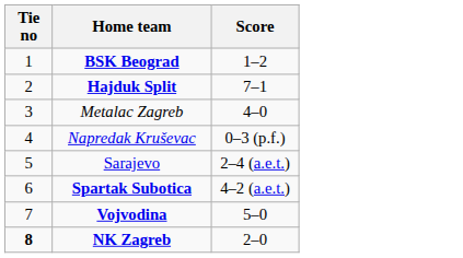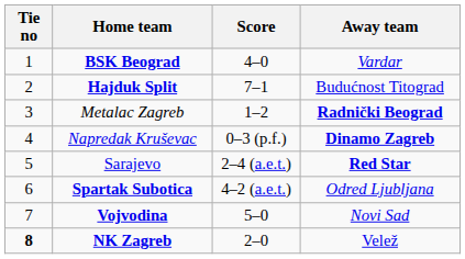+ column: Away team | Vardar | Budućnost Titograd | Radnički Beograd | Dinamo Zagreb | Red Star | Odred Ljubljana | Novi Sad | Velež
BSK Beograd | Score: 1–2 -> 4–0
Metalac Zagreb | Score: 4–0 -> 1–2
